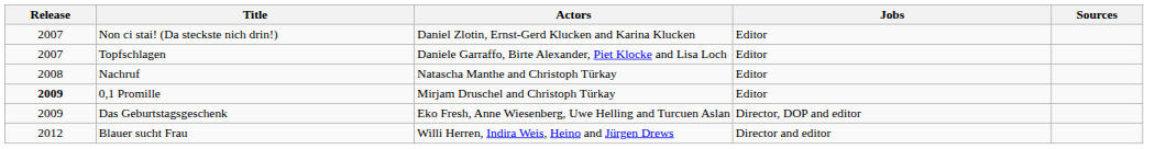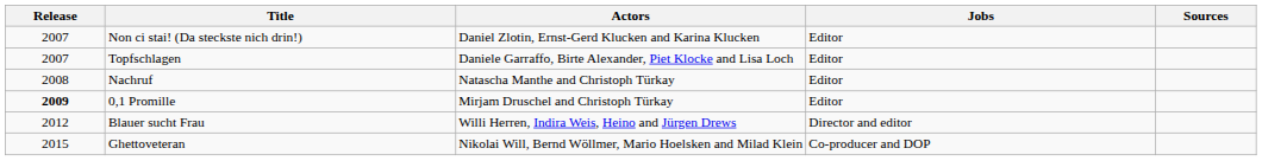- row: 2009 | Das Geburtstagsgeschenk | Eko Fresh, Anne Wiesenberg, Uwe Helling and Turcuen Aslan | Director, DOP and editor
+ row: 2015 | Ghettoveteran | Nikolai Will, Bernd Wöllmer, Mario Hoelsken and Milad Klein | Co-producer and DOP
